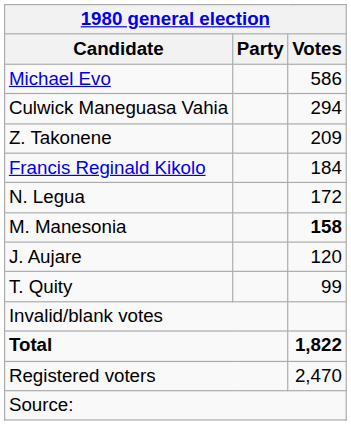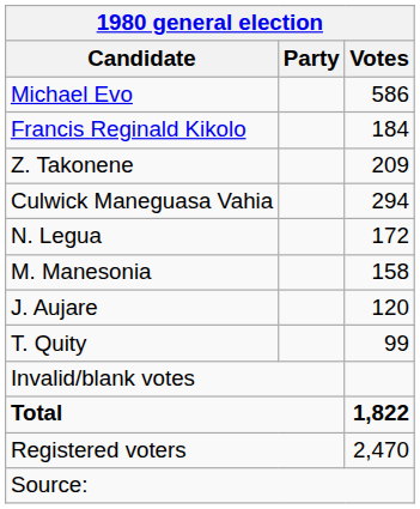rows swapped: Culwick Maneguasa Vahia <-> Francis Reginald Kikolo
M. Manesonia | Votes: bold -> normal
